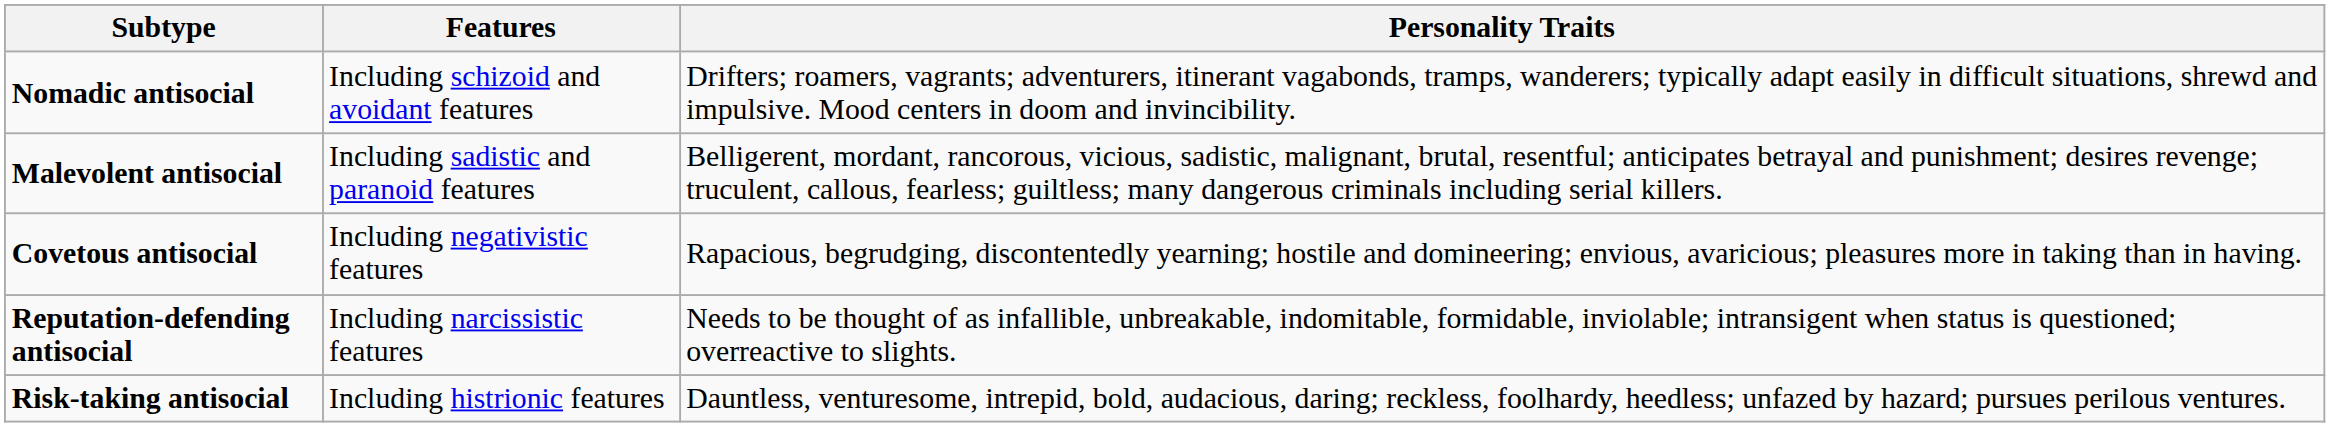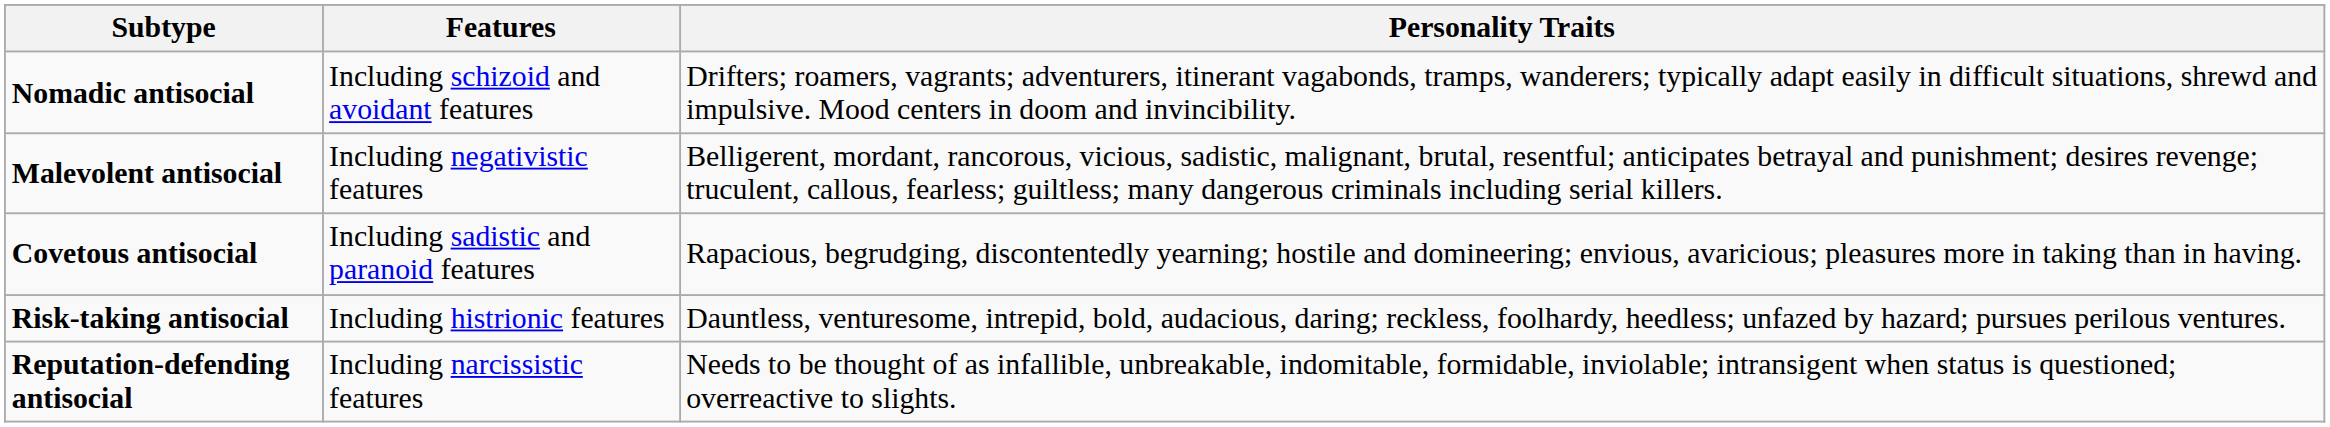Malevolent antisocial | Features: Including sadistic and paranoid features -> Including negativistic features
Covetous antisocial | Features: Including negativistic features -> Including sadistic and paranoid features
rows swapped: Risk-taking antisocial <-> Reputation-defending antisocial
